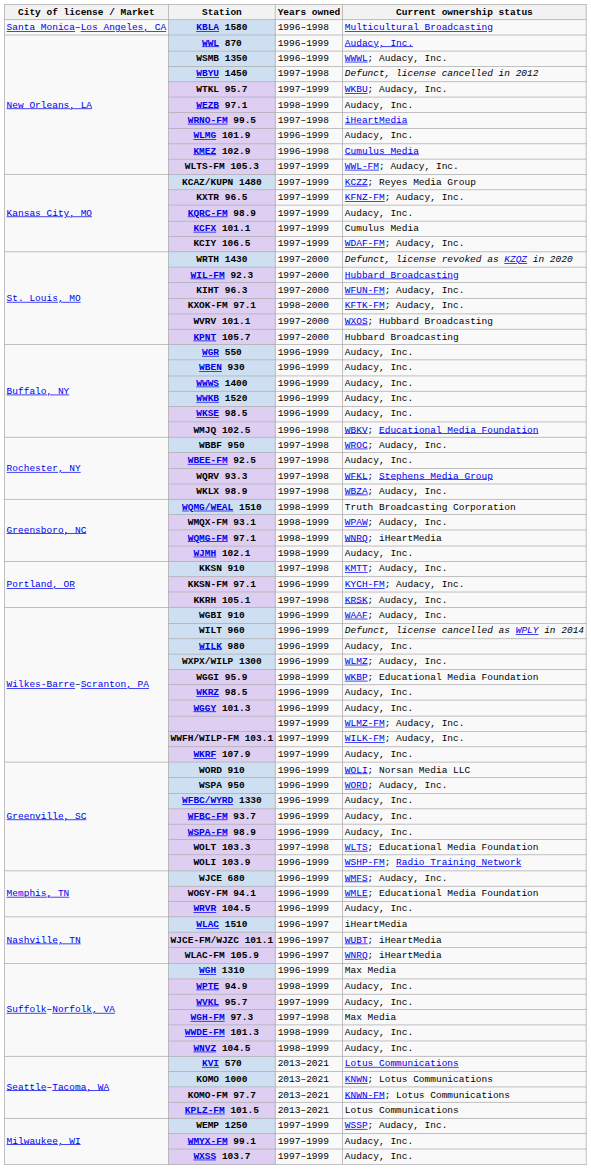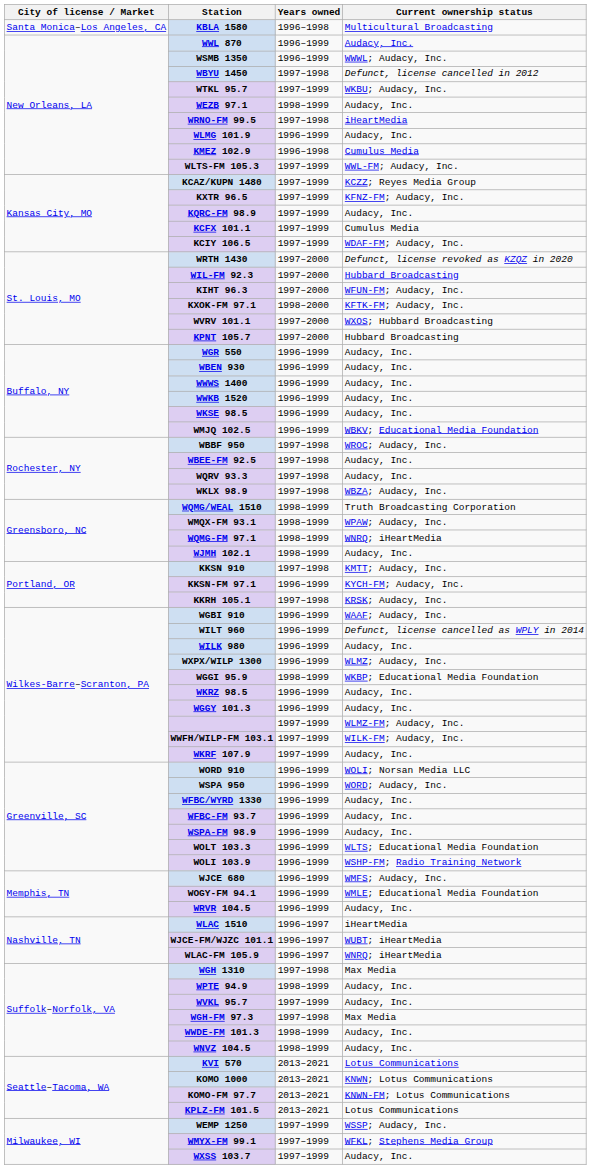WMJQ 102.5 | Years owned: 1996–1998 -> 1996–1999
WQRV 93.3 | Current ownership status: WFKL; Stephens Media Group -> Audacy, Inc.
WOLT 103.3 | Years owned: 1997–1998 -> 1996–1999
WGH 1310 | Years owned: 1996–1999 -> 1997–1998
WMYX-FM 99.1 | Current ownership status: Audacy, Inc. -> WFKL; Stephens Media Group
